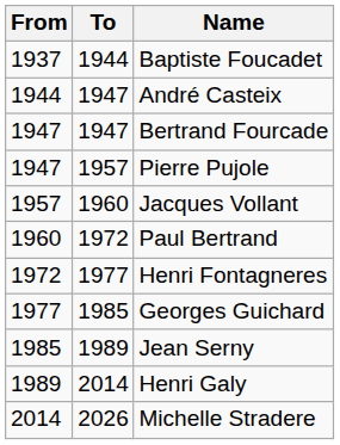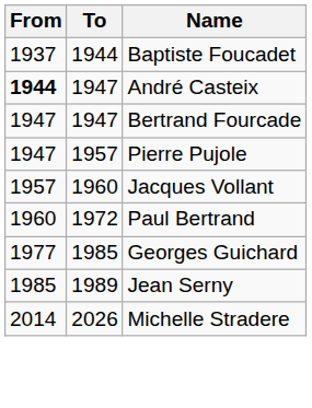André Casteix | From: normal -> bold
- row: 1972 | 1977 | Henri Fontagneres
- row: 1989 | 2014 | Henri Galy
